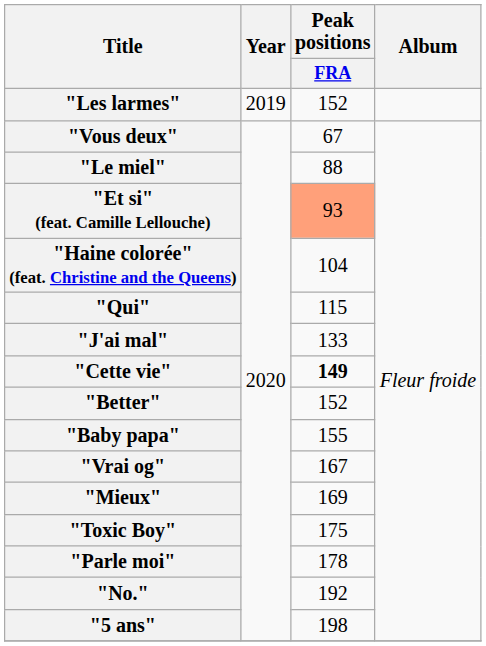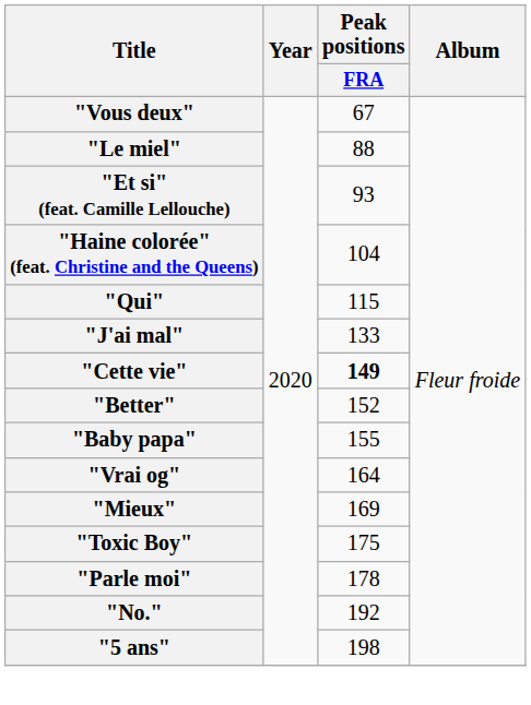- row: "Les larmes" | 2019 | 152
"Et si" (feat. Camille Lellouche) | Peak positions / FRA: lightsalmon background -> no background
"Vrai og" | Peak positions / FRA: 167 -> 164
